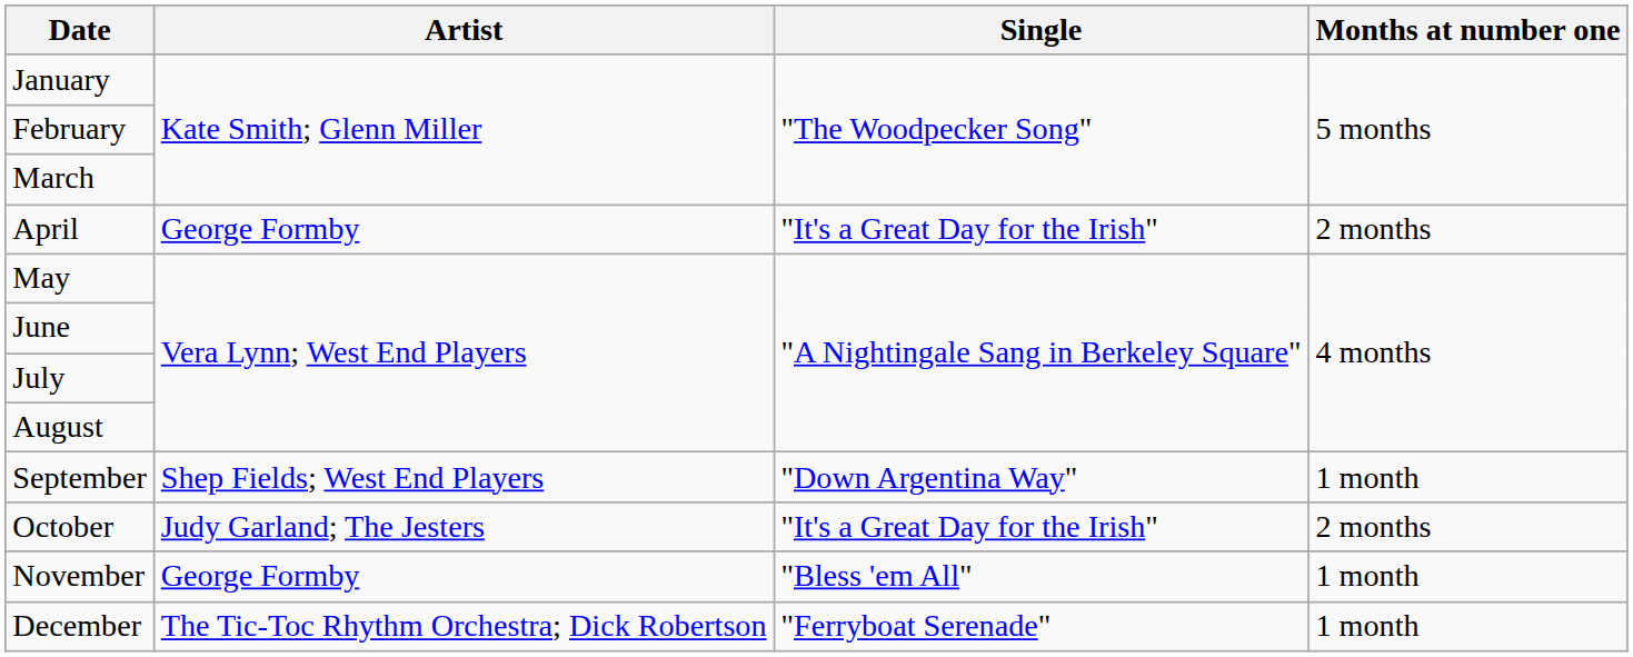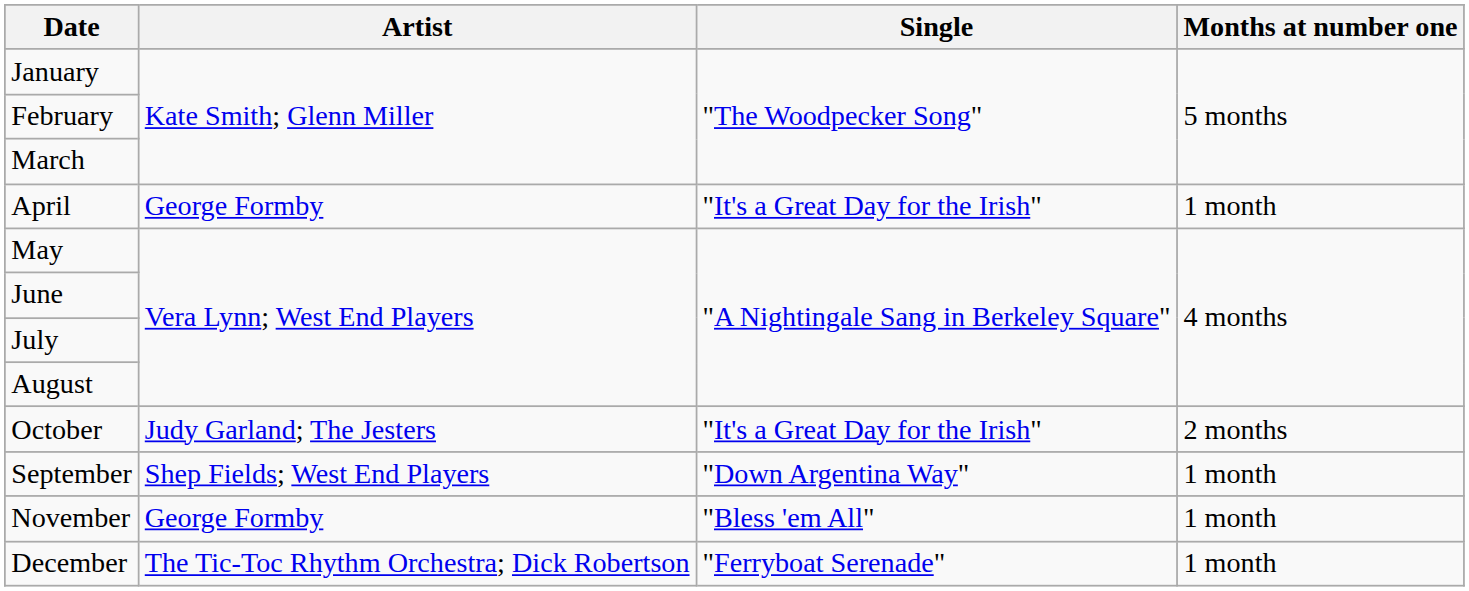April | Months at number one: 2 months -> 1 month
rows swapped: September <-> October
